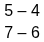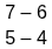rows swapped: 7 – 6 <-> 5 – 4
